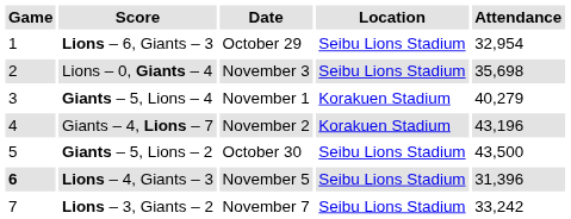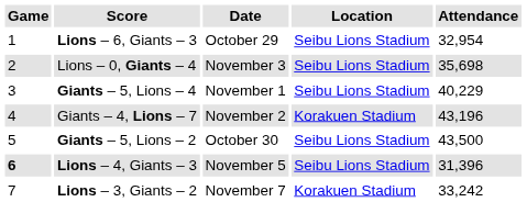Giants – 5, Lions – 4 | Location: Korakuen Stadium -> Seibu Lions Stadium
Giants – 5, Lions – 4 | Attendance: 40,279 -> 40,229
Lions – 3, Giants – 2 | Location: Seibu Lions Stadium -> Korakuen Stadium
